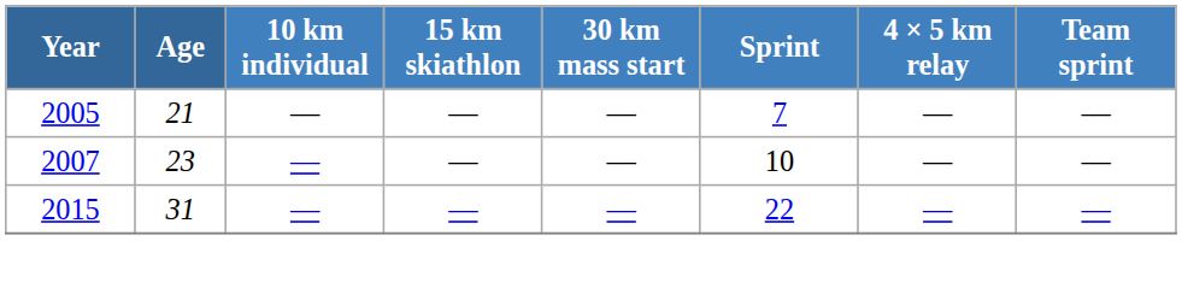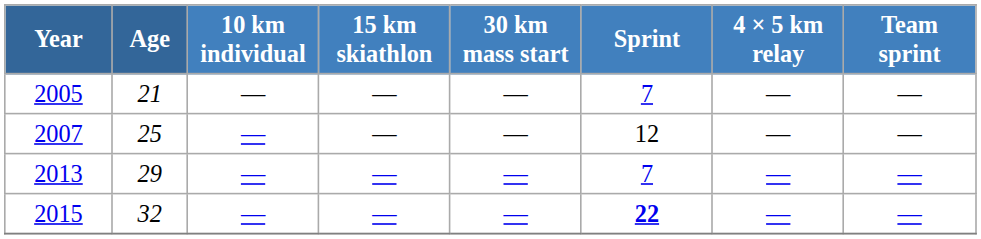2007 | Age: 23 -> 25
2007 | Sprint: 10 -> 12
+ row: 2013 | 29 | — | — | — | 7 | — | —
2015 | Age: 31 -> 32
2015 | Sprint: normal -> bold
